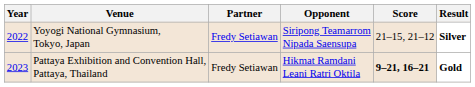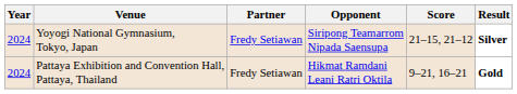Yoyogi National Gymnasium, Tokyo, Japan | Year: 2022 -> 2024
Pattaya Exhibition and Convention Hall, Pattaya, Thailand | Year: 2023 -> 2024
Pattaya Exhibition and Convention Hall, Pattaya, Thailand | Score: bold -> normal
